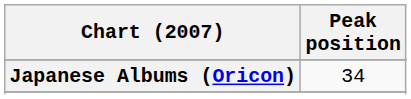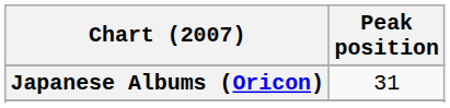Japanese Albums (Oricon) | Peak position: 34 -> 31
